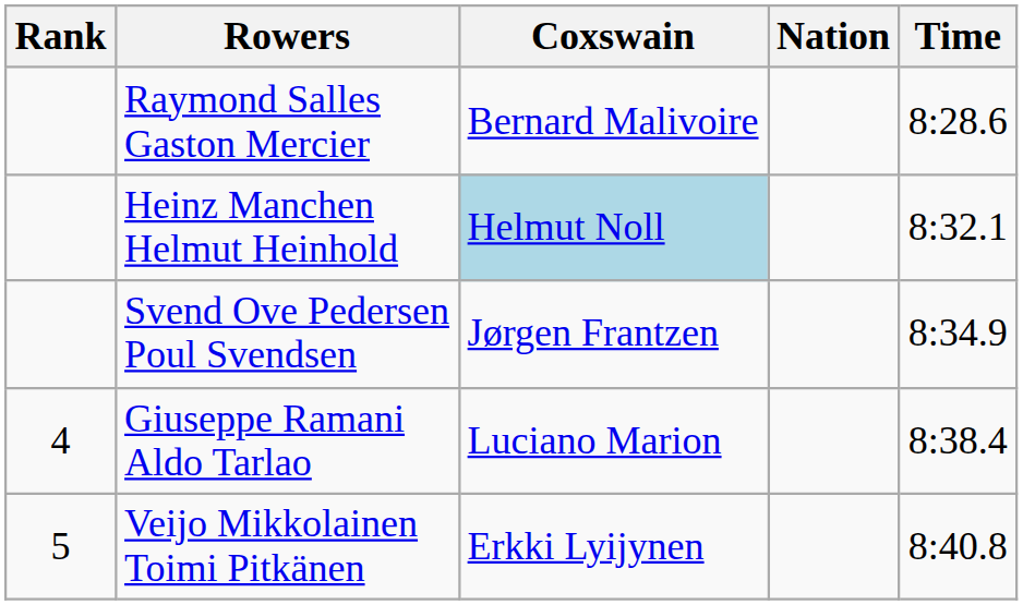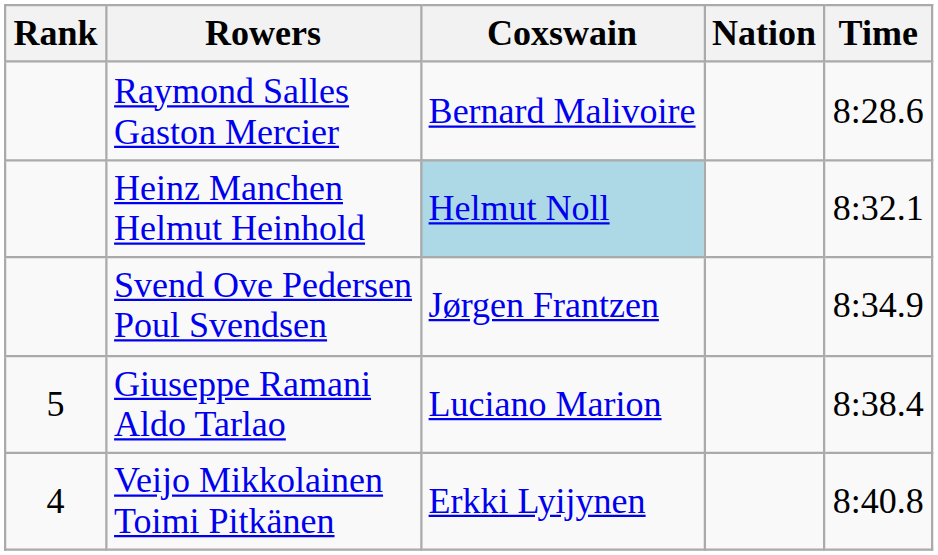Giuseppe Ramani Aldo Tarlao | Rank: 4 -> 5
Veijo Mikkolainen Toimi Pitkänen | Rank: 5 -> 4
